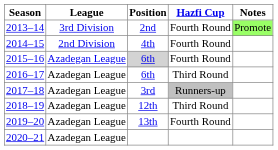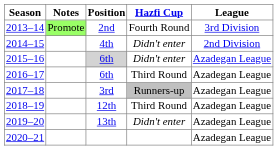columns swapped: League <-> Notes
2014–15 | Hazfi Cup: Fourth Round -> Didn't enter
2015–16 | Hazfi Cup: Fourth Round -> Didn't enter
2019–20 | Hazfi Cup: Fourth Round -> Didn't enter
